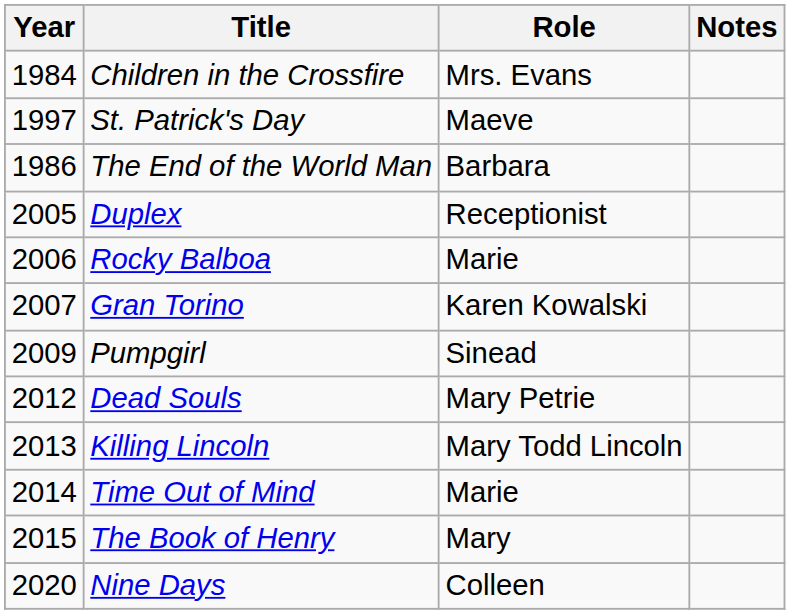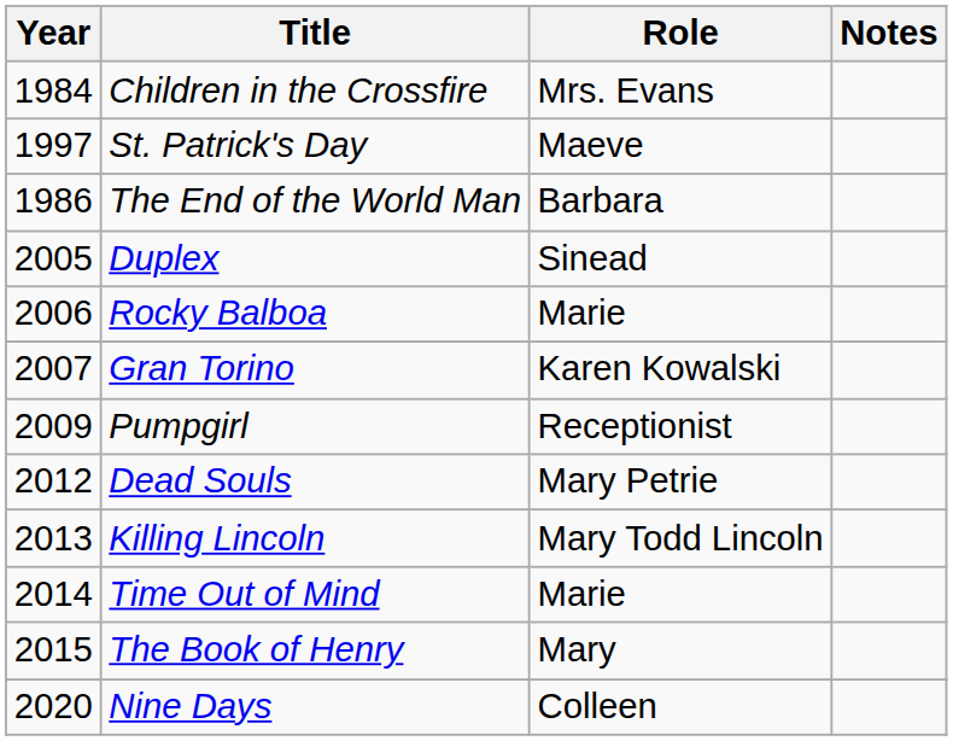Duplex | Role: Receptionist -> Sinead
Pumpgirl | Role: Sinead -> Receptionist
